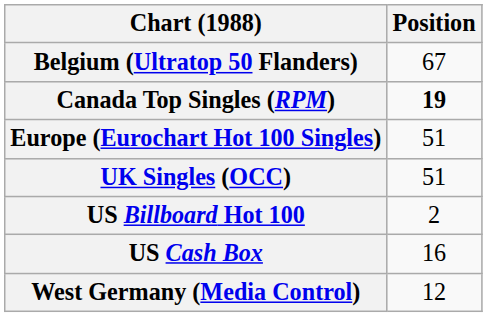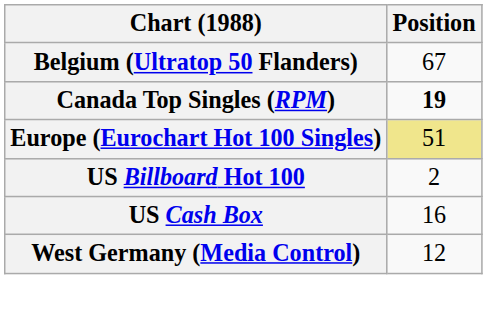Europe (Eurochart Hot 100 Singles) | Position: no background -> khaki background
- row: UK Singles (OCC) | 51
